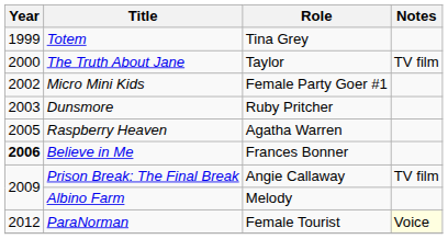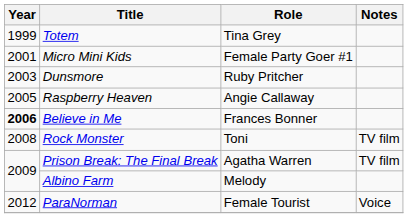- row: 2000 | The Truth About Jane | Taylor | TV film
Micro Mini Kids | Year: 2002 -> 2001
Raspberry Heaven | Role: Agatha Warren -> Angie Callaway
+ row: 2008 | Rock Monster | Toni | TV film
Prison Break: The Final Break | Role: Angie Callaway -> Agatha Warren
ParaNorman | Notes: lightyellow background -> no background
